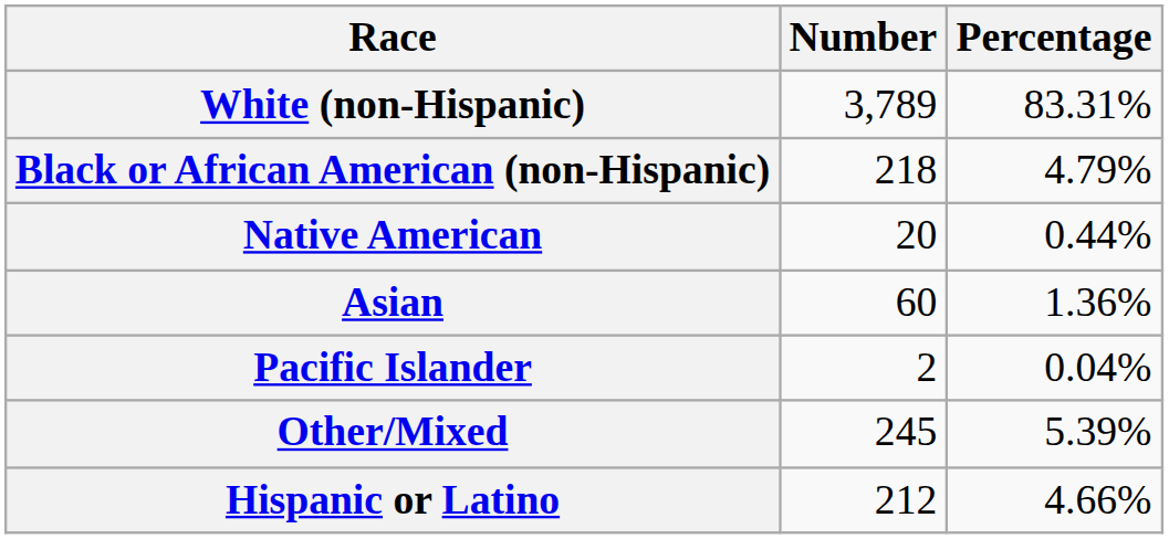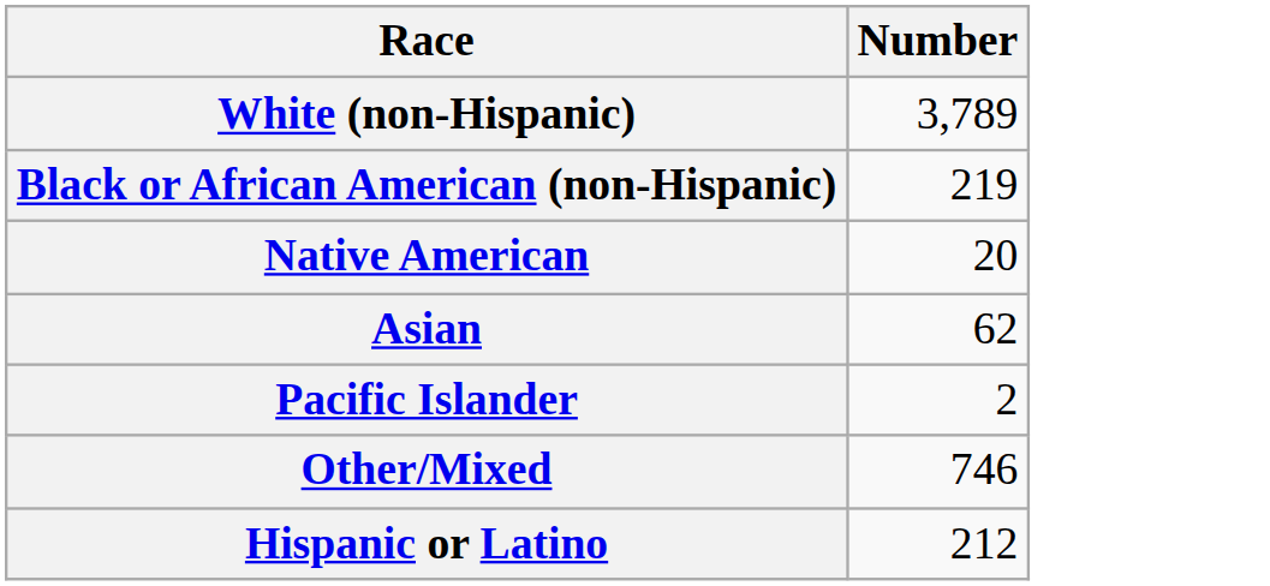- column: Percentage | 83.31% | 4.79% | 0.44% | 1.36% | 0.04% | 5.39% | 4.66%
Black or African American (non-Hispanic) | Number: 218 -> 219
Asian | Number: 60 -> 62
Other/Mixed | Number: 245 -> 746
